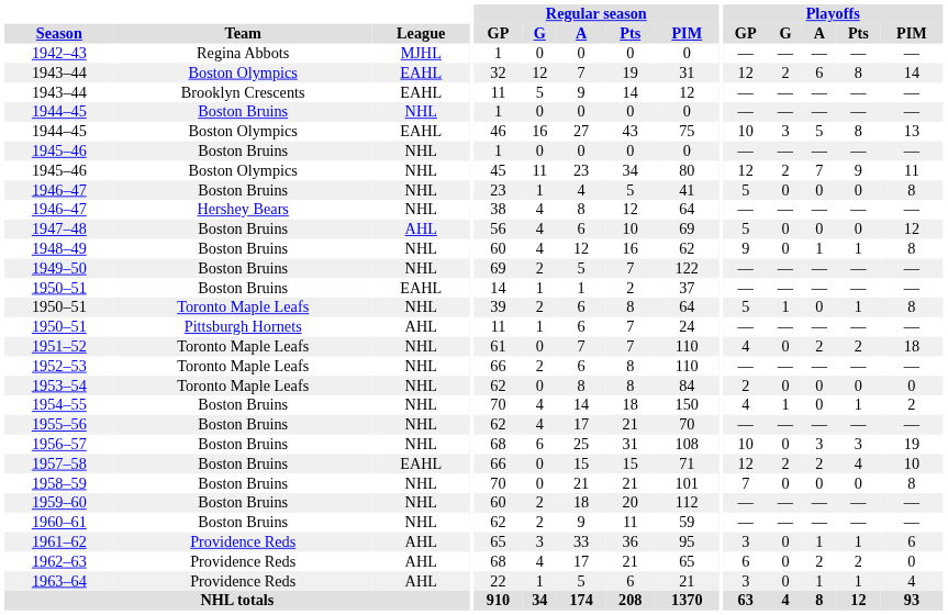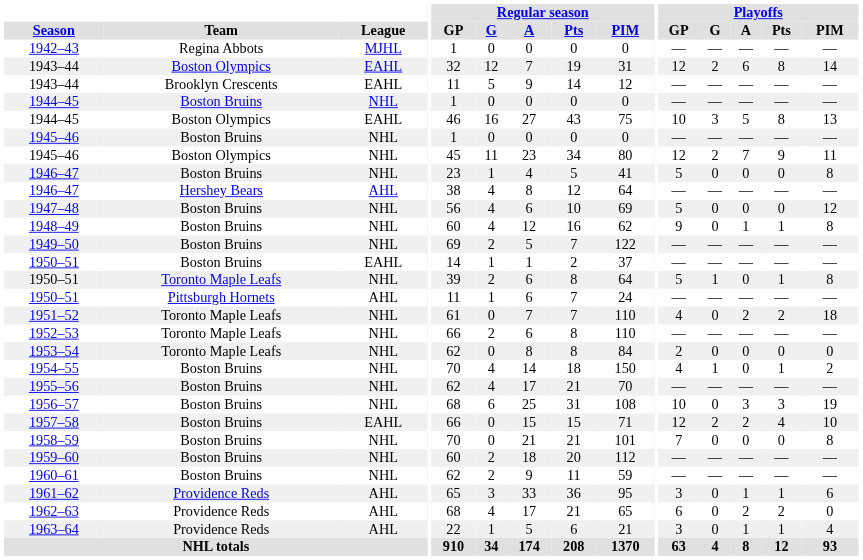1946–47 / Hershey Bears | League: NHL -> AHL
1947–48 | League: AHL -> NHL
